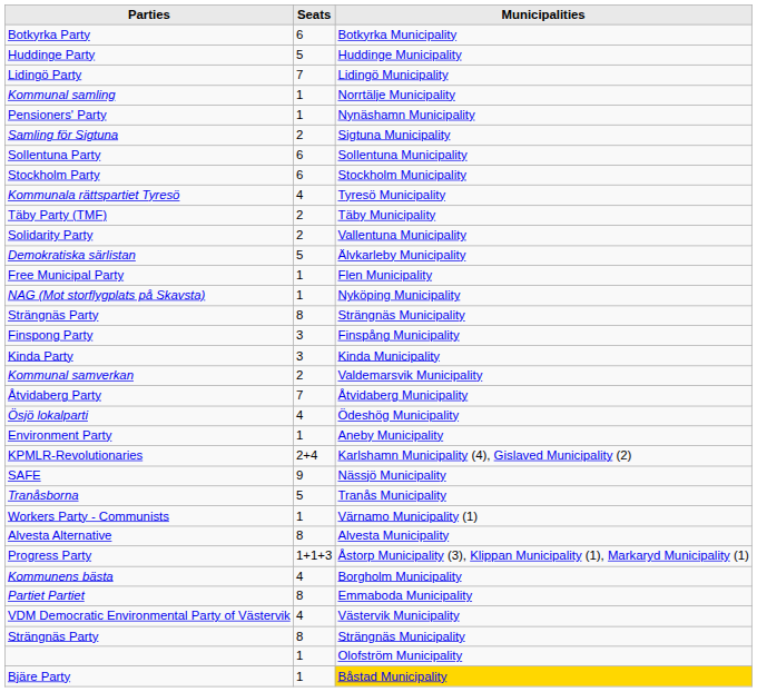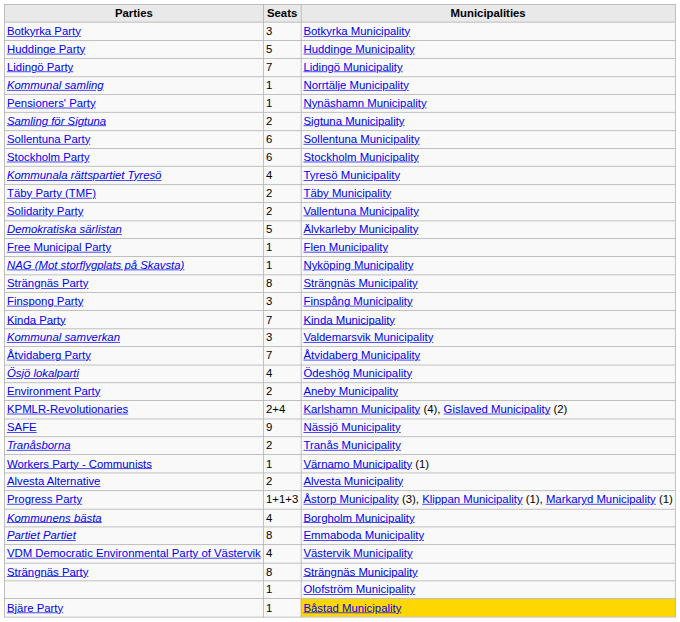Botkyrka Party | Seats: 6 -> 3
Kinda Party | Seats: 3 -> 7
Kommunal samverkan | Seats: 2 -> 3
Environment Party | Seats: 1 -> 2
Tranåsborna | Seats: 5 -> 2
Alvesta Alternative | Seats: 8 -> 2
